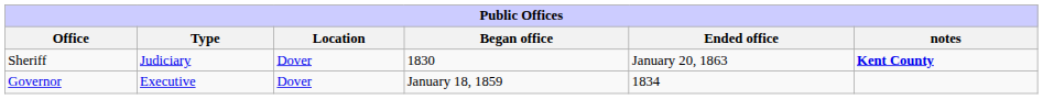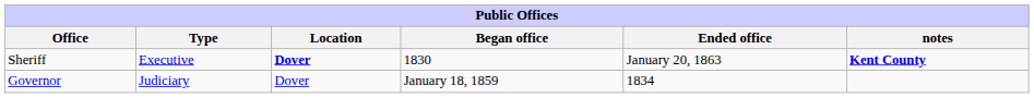Sheriff | Type: Judiciary -> Executive
Sheriff | Location: normal -> bold
Governor | Type: Executive -> Judiciary
